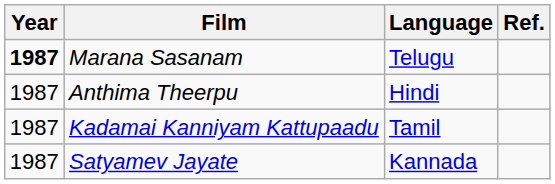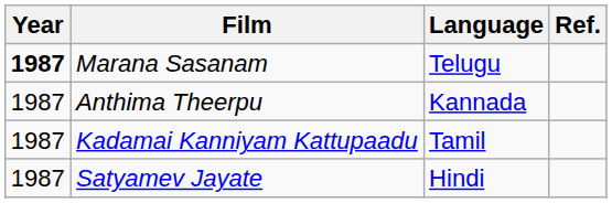Anthima Theerpu | Language: Hindi -> Kannada
Satyamev Jayate | Language: Kannada -> Hindi
